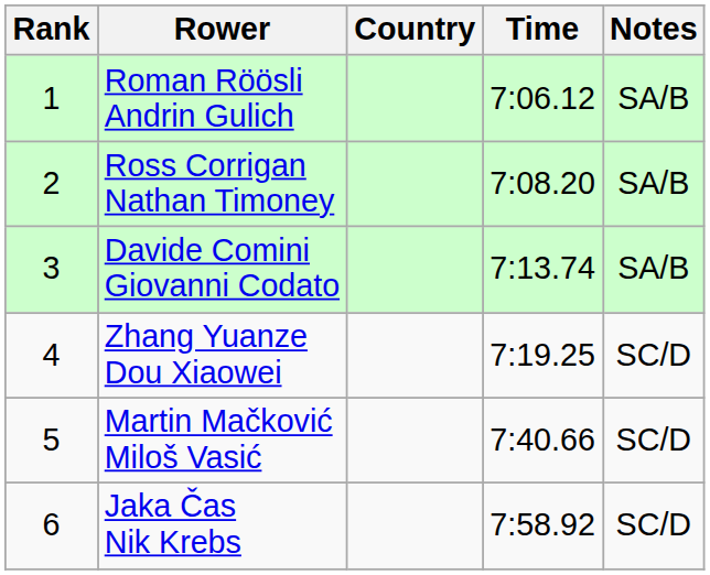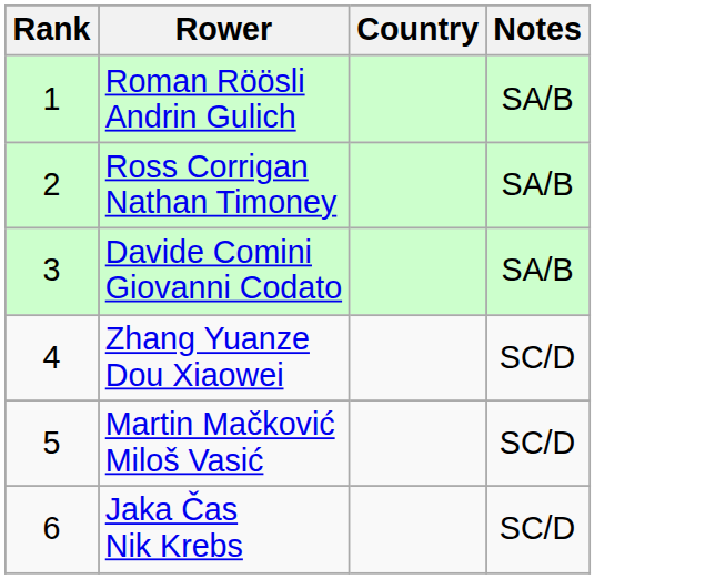- column: Time | 7:06.12 | 7:08.20 | 7:13.74 | 7:19.25 | 7:40.66 | 7:58.92
